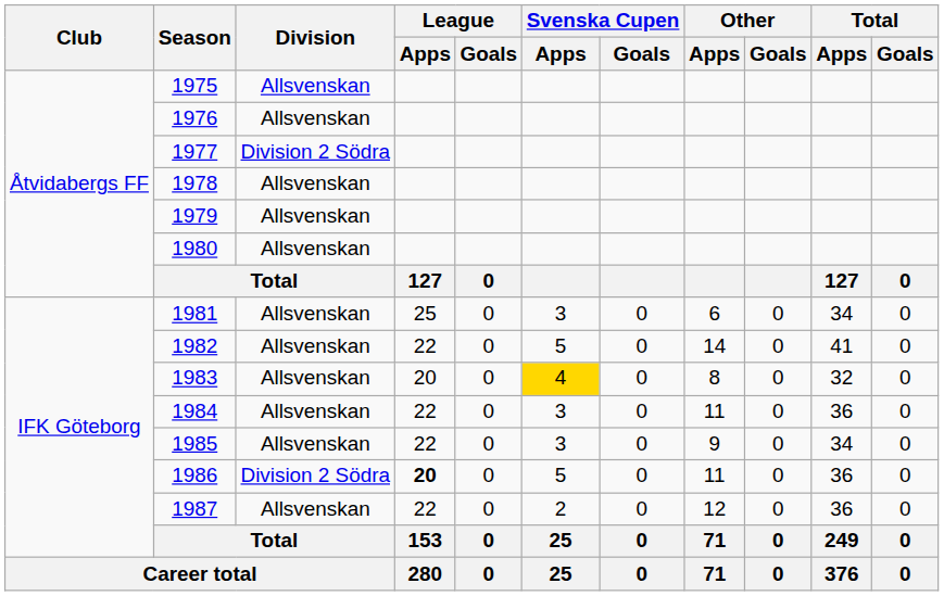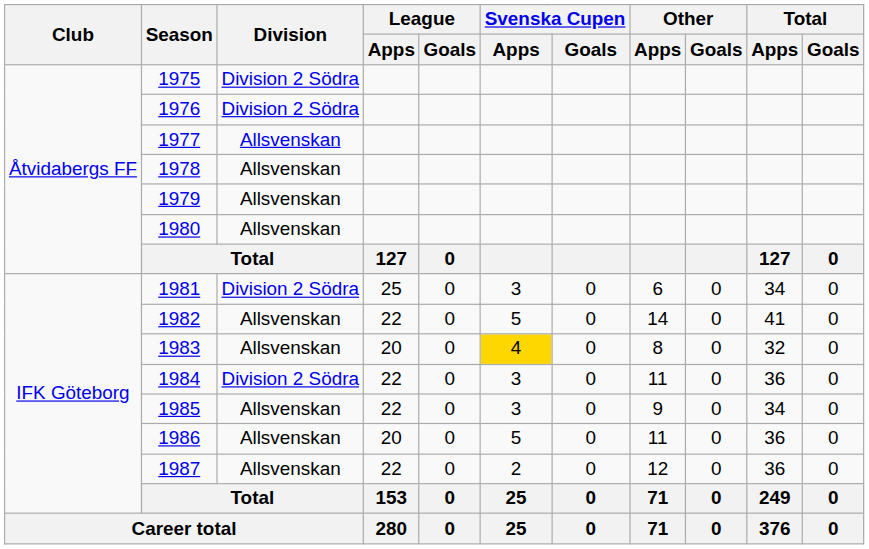1975 | Division: Allsvenskan -> Division 2 Södra
1976 | Division: Allsvenskan -> Division 2 Södra
1977 | Division: Division 2 Södra -> Allsvenskan
1981 | Division: Allsvenskan -> Division 2 Södra
1984 | Division: Allsvenskan -> Division 2 Södra
1986 | Division: Division 2 Södra -> Allsvenskan
1986 | League / Apps: bold -> normal
